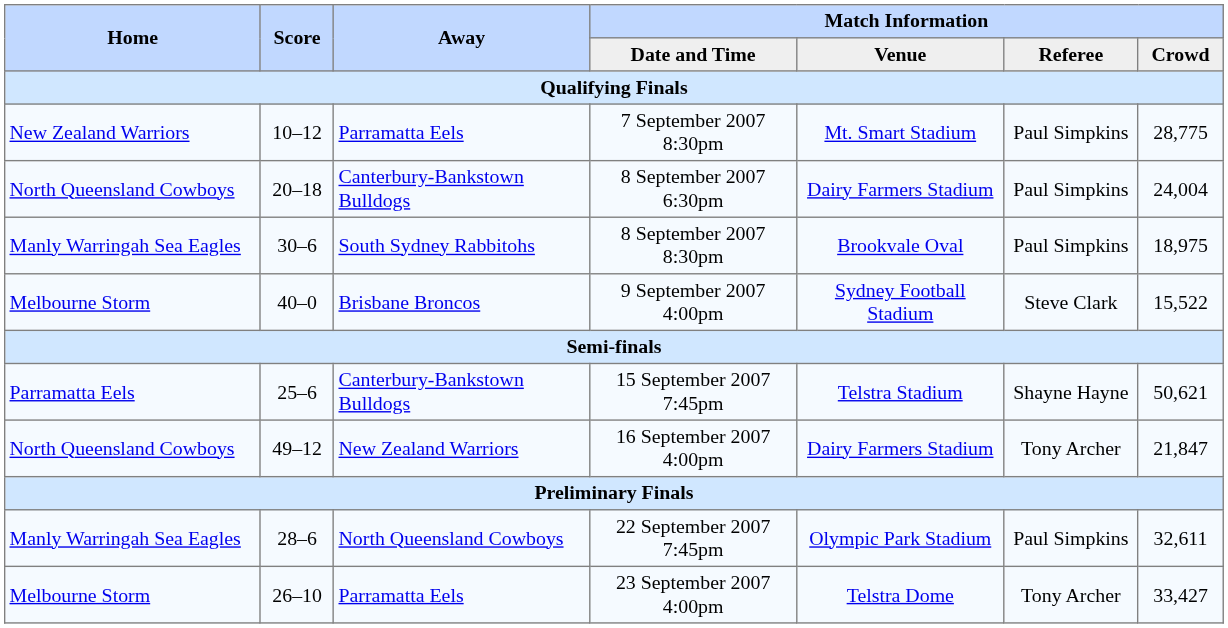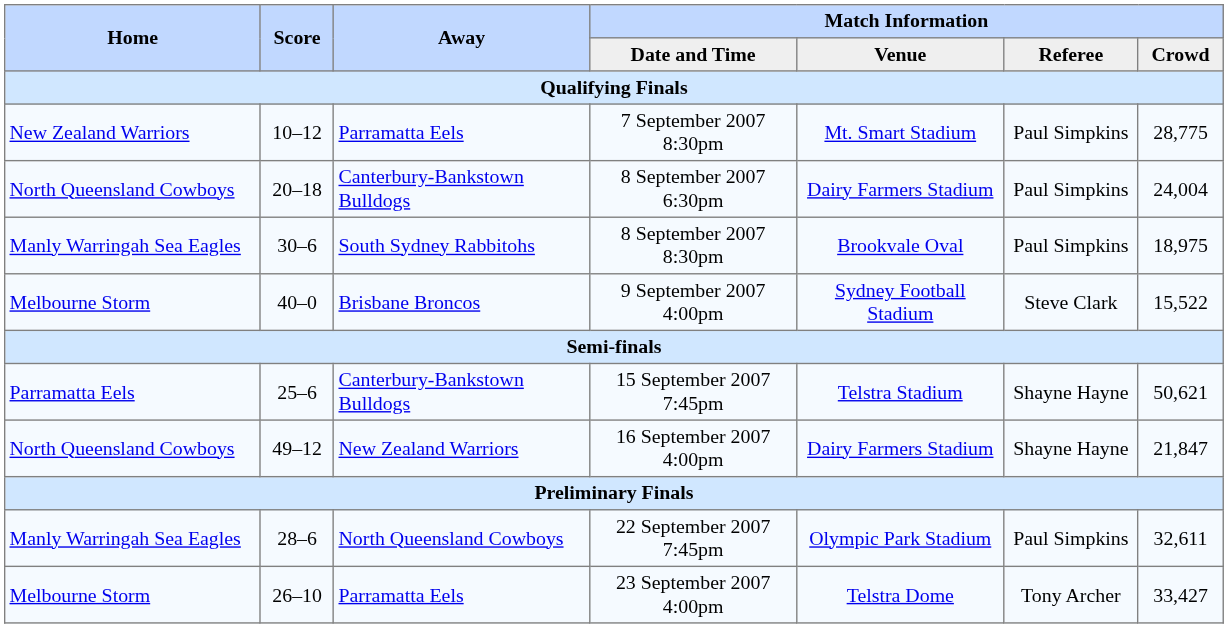16 September 2007 4:00pm | Match Information / Referee: Tony Archer -> Shayne Hayne
